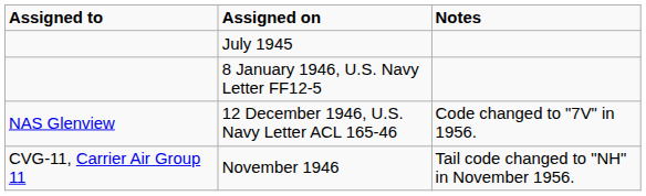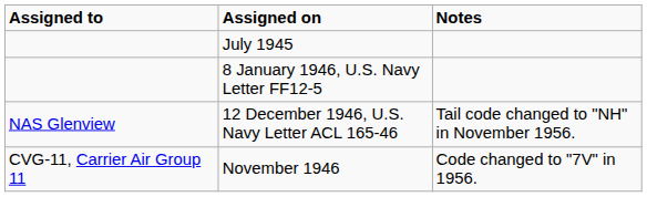12 December 1946, U.S. Navy Letter ACL 165-46 | Notes: Code changed to "7V" in 1956. -> Tail code changed to "NH" in November 1956.
November 1946 | Notes: Tail code changed to "NH" in November 1956. -> Code changed to "7V" in 1956.
